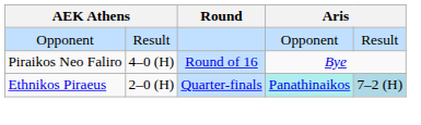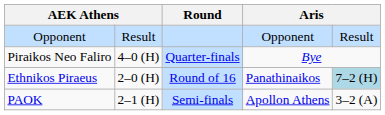Piraikos Neo Faliro | Round: Round of 16 -> Quarter-finals
Ethnikos Piraeus | Round: Quarter-finals -> Round of 16
Ethnikos Piraeus | column 4: paleturquoise background -> no background
+ row: PAOK | 2–1 (H) | Semi-finals | Apollon Athens | 3–2 (A)
